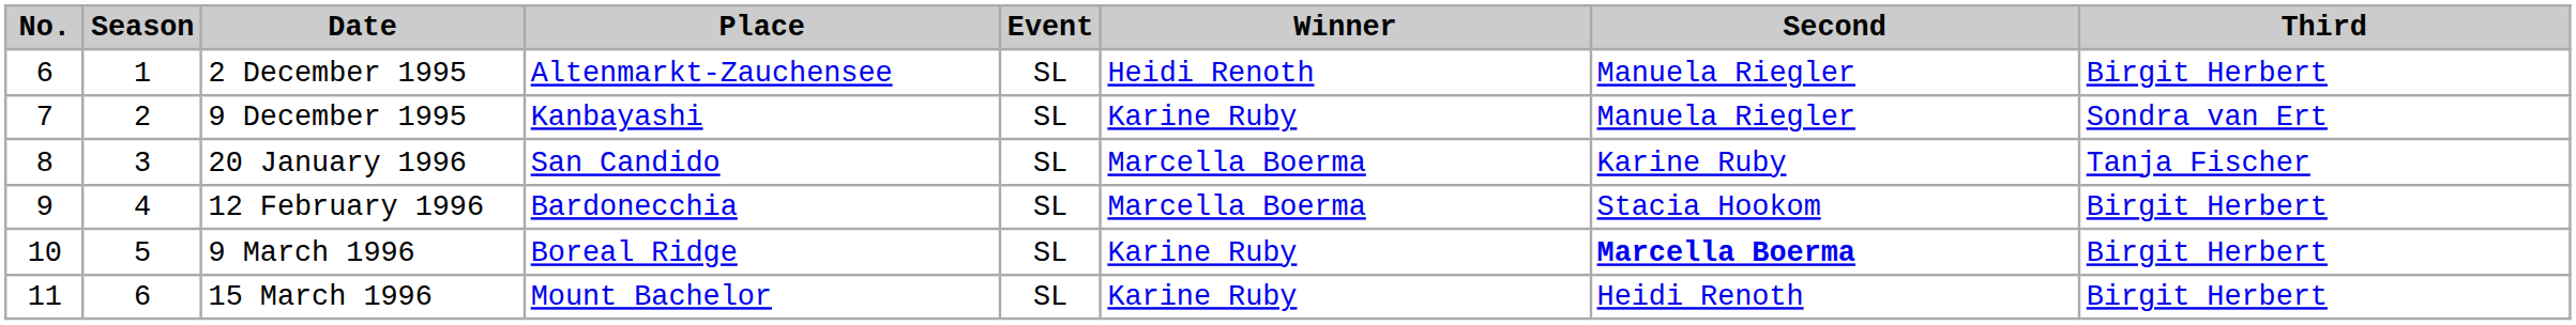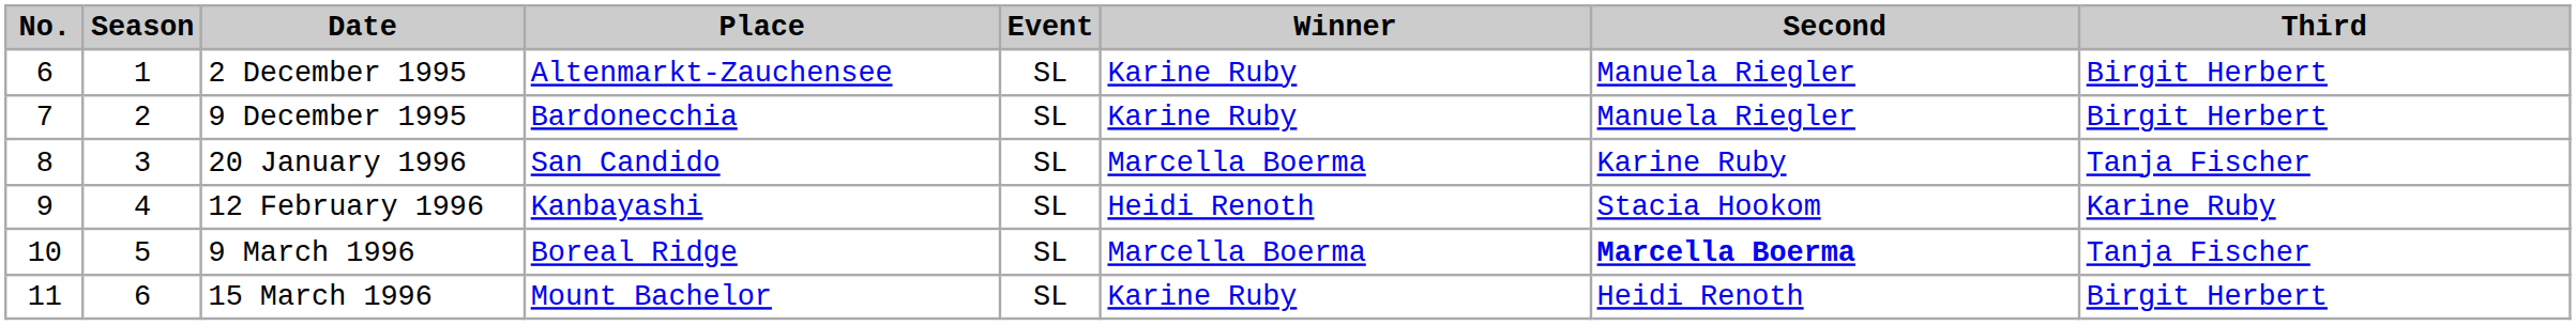2 December 1995 | Winner: Heidi Renoth -> Karine Ruby
9 December 1995 | Place: Kanbayashi -> Bardonecchia
9 December 1995 | Third: Sondra van Ert -> Birgit Herbert
12 February 1996 | Place: Bardonecchia -> Kanbayashi
12 February 1996 | Winner: Marcella Boerma -> Heidi Renoth
12 February 1996 | Third: Birgit Herbert -> Karine Ruby
9 March 1996 | Winner: Karine Ruby -> Marcella Boerma
9 March 1996 | Third: Birgit Herbert -> Tanja Fischer
